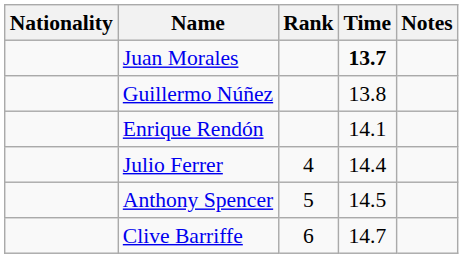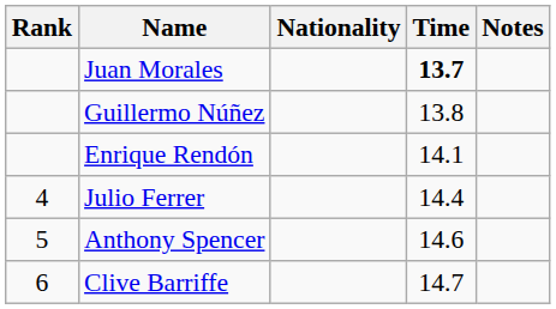columns swapped: Rank <-> Nationality
Anthony Spencer | Time: 14.5 -> 14.6
